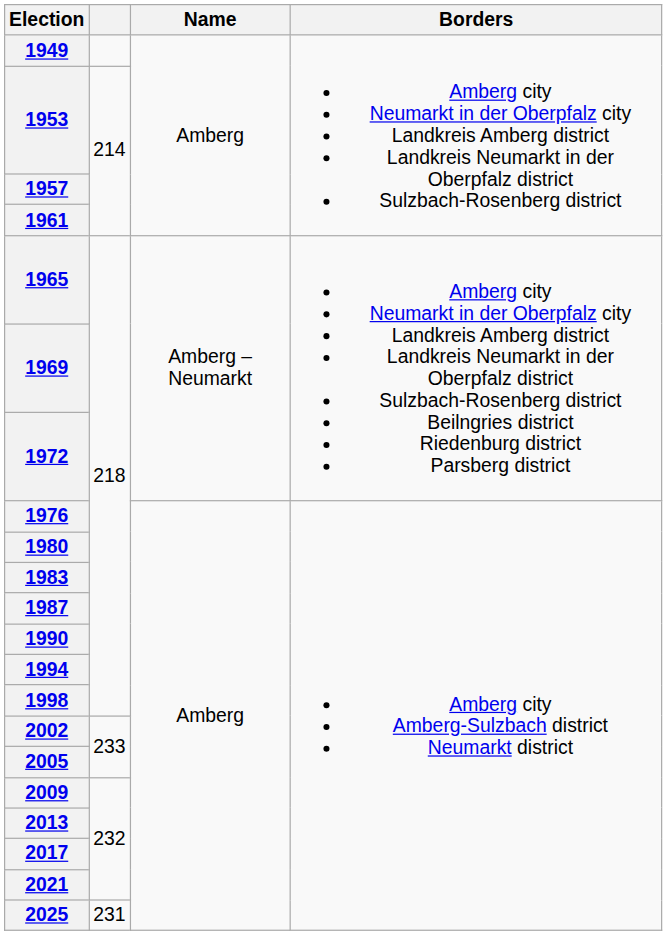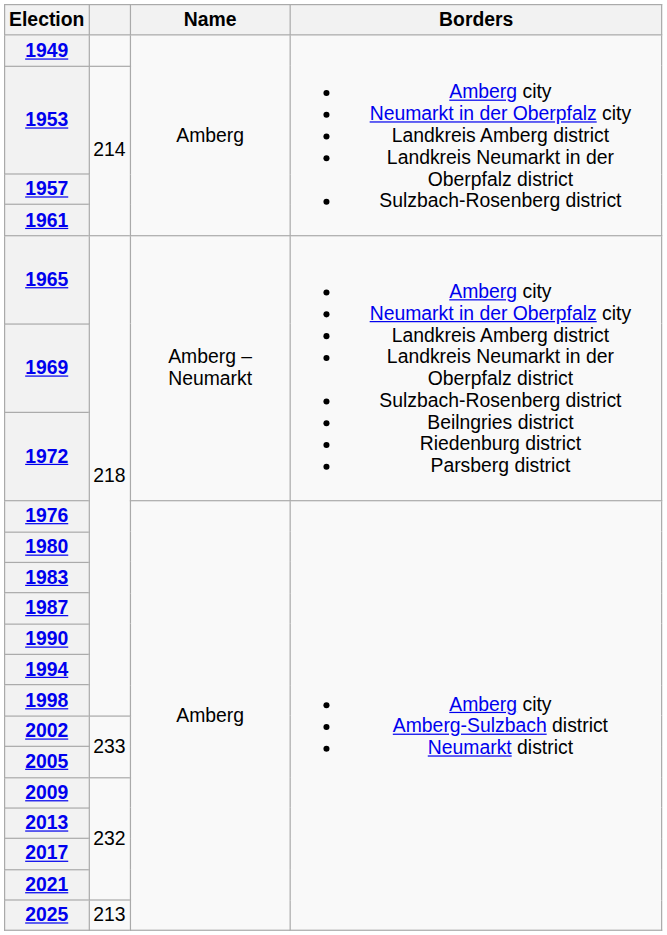2025 | column 2: 231 -> 213
